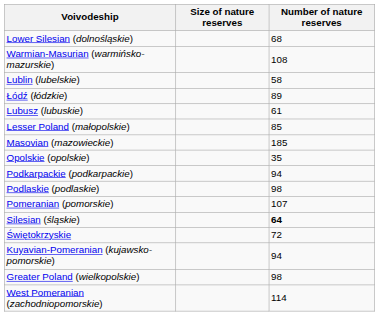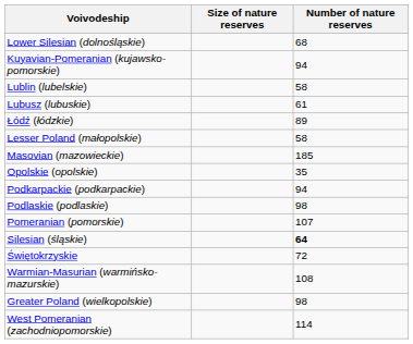rows swapped: Kuyavian-Pomeranian (kujawsko-pomorskie) <-> Warmian-Masurian (warmińsko-mazurskie)
rows swapped: Lubusz (lubuskie) <-> Łódź (łódzkie)
Lesser Poland (małopolskie) | Number of nature reserves: 85 -> 58
